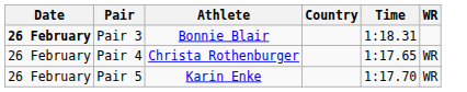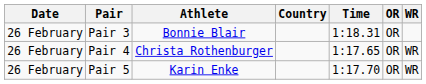+ column: OR | OR | OR | OR
Pair 3 | Date: bold -> normal
